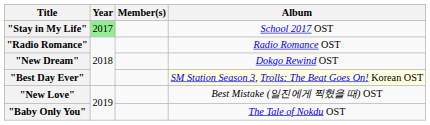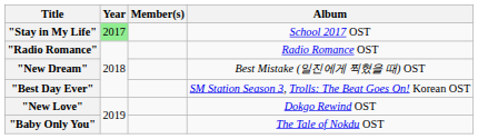"New Dream" | Album: Dokgo Rewind OST -> Best Mistake (일진에게 찍혔을 때) OST
"Best Day Ever" | Album: lightyellow background -> no background
"New Love" | Album: Best Mistake (일진에게 찍혔을 때) OST -> Dokgo Rewind OST
